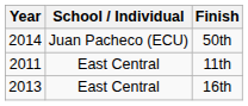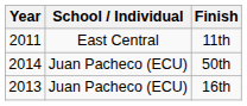rows swapped: 11th <-> 50th
16th | School / Individual: East Central -> Juan Pacheco (ECU)
